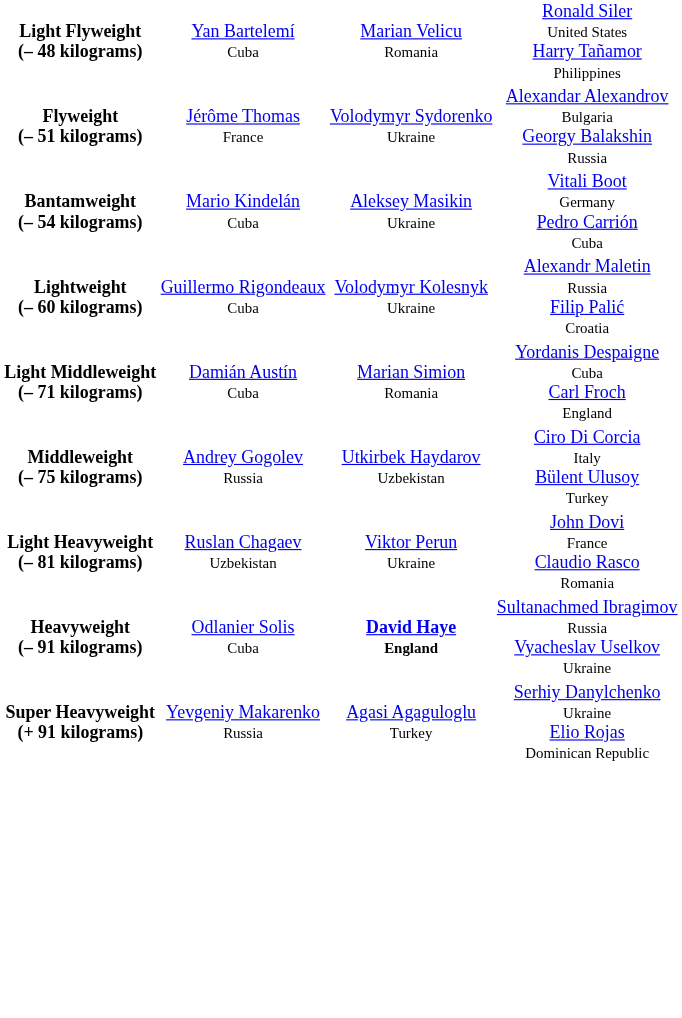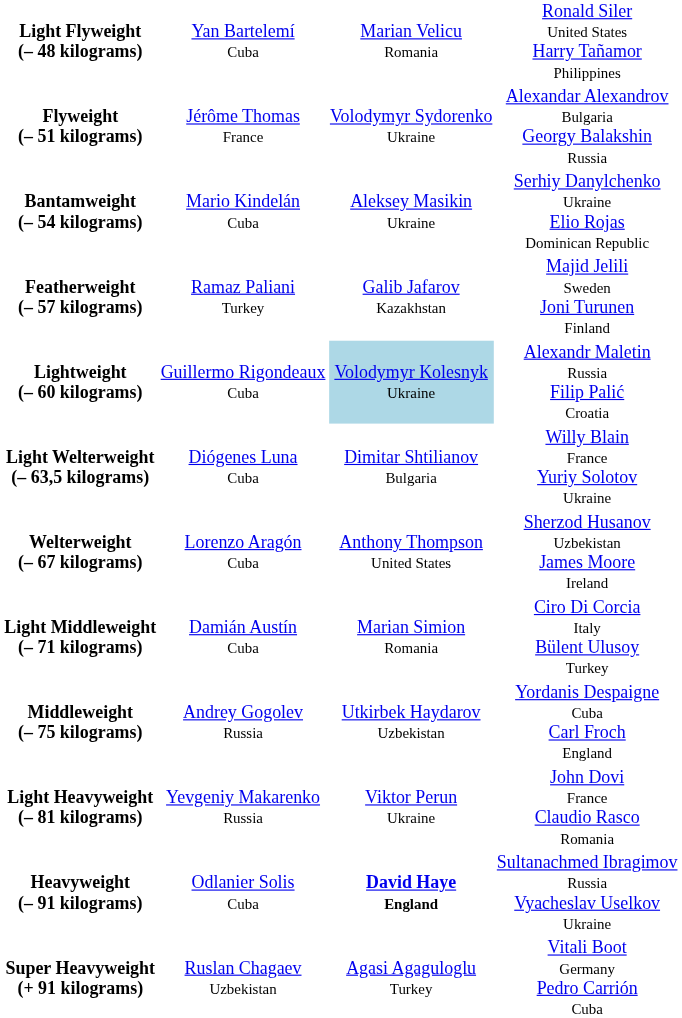Bantamweight (– 54 kilograms) | column 4: Vitali Boot Germany Pedro Carrión Cuba -> Serhiy Danylchenko Ukraine Elio Rojas Dominican Republic
+ row: Featherweight (– 57 kilograms) | Ramaz Paliani Turkey | Galib Jafarov Kazakhstan | Majid Jelili Sweden Joni Turunen Finland
Lightweight (– 60 kilograms) | column 3: no background -> lightblue background
+ row: Light Welterweight (– 63,5 kilograms) | Diógenes Luna Cuba | Dimitar Shtilianov Bulgaria | Willy Blain France Yuriy Solotov Ukraine
+ row: Welterweight (– 67 kilograms) | Lorenzo Aragón Cuba | Anthony Thompson United States | Sherzod Husanov Uzbekistan James Moore Ireland
Light Middleweight (– 71 kilograms) | column 4: Yordanis Despaigne Cuba Carl Froch England -> Ciro Di Corcia Italy Bülent Ulusoy Turkey
Middleweight (– 75 kilograms) | column 4: Ciro Di Corcia Italy Bülent Ulusoy Turkey -> Yordanis Despaigne Cuba Carl Froch England
Light Heavyweight (– 81 kilograms) | column 2: Ruslan Chagaev Uzbekistan -> Yevgeniy Makarenko Russia
Super Heavyweight (+ 91 kilograms) | column 2: Yevgeniy Makarenko Russia -> Ruslan Chagaev Uzbekistan
Super Heavyweight (+ 91 kilograms) | column 4: Serhiy Danylchenko Ukraine Elio Rojas Dominican Republic -> Vitali Boot Germany Pedro Carrión Cuba
